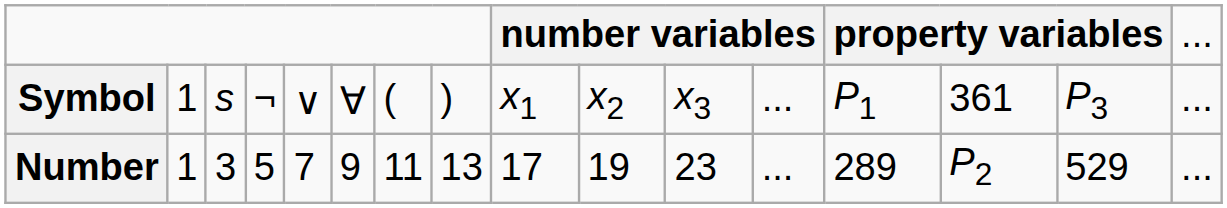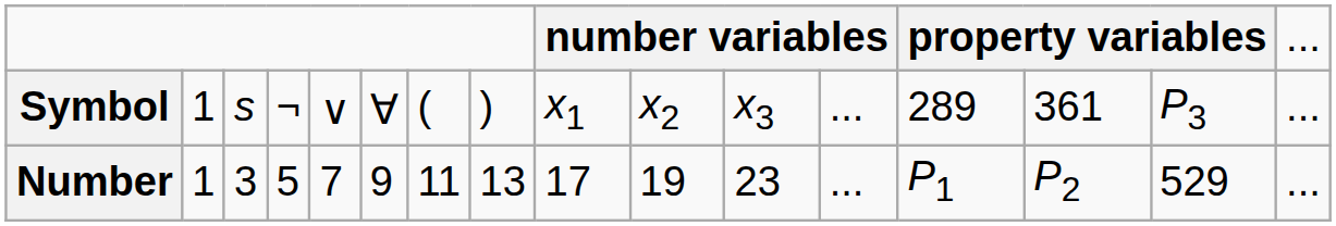Symbol | column 13: P1 -> 289
Number | column 13: 289 -> P1
